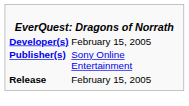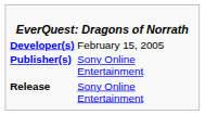Release | column 2: February 15, 2005 -> Sony Online Entertainment
